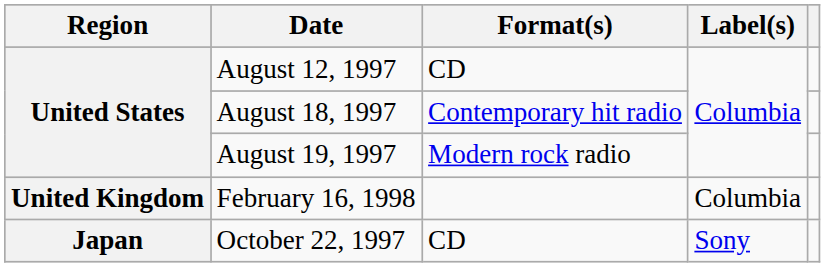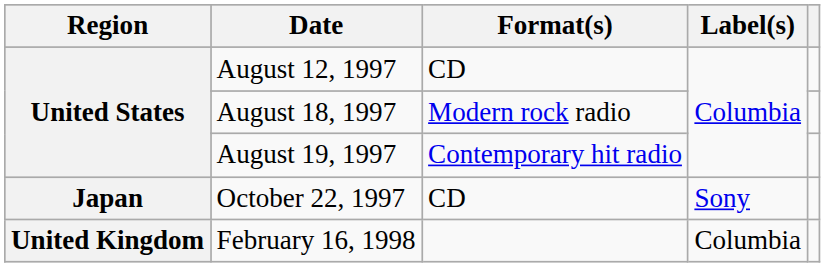August 18, 1997 | Format(s): Contemporary hit radio -> Modern rock radio
August 19, 1997 | Format(s): Modern rock radio -> Contemporary hit radio
rows swapped: October 22, 1997 <-> February 16, 1998
